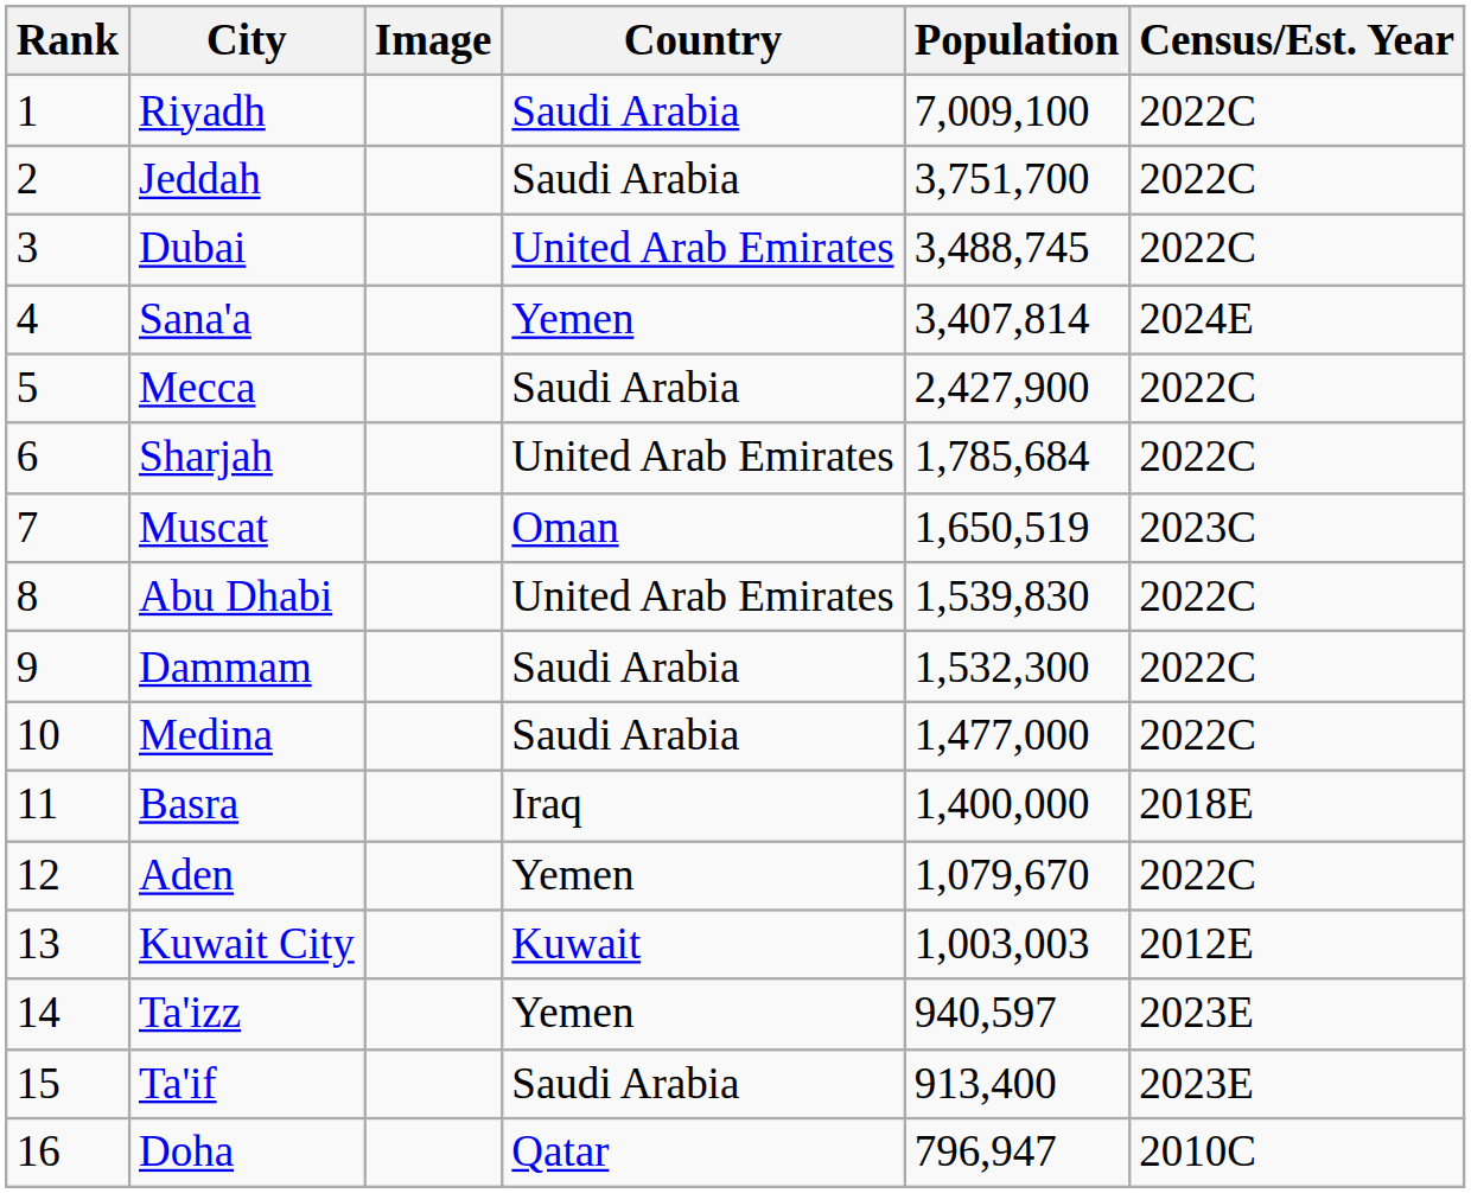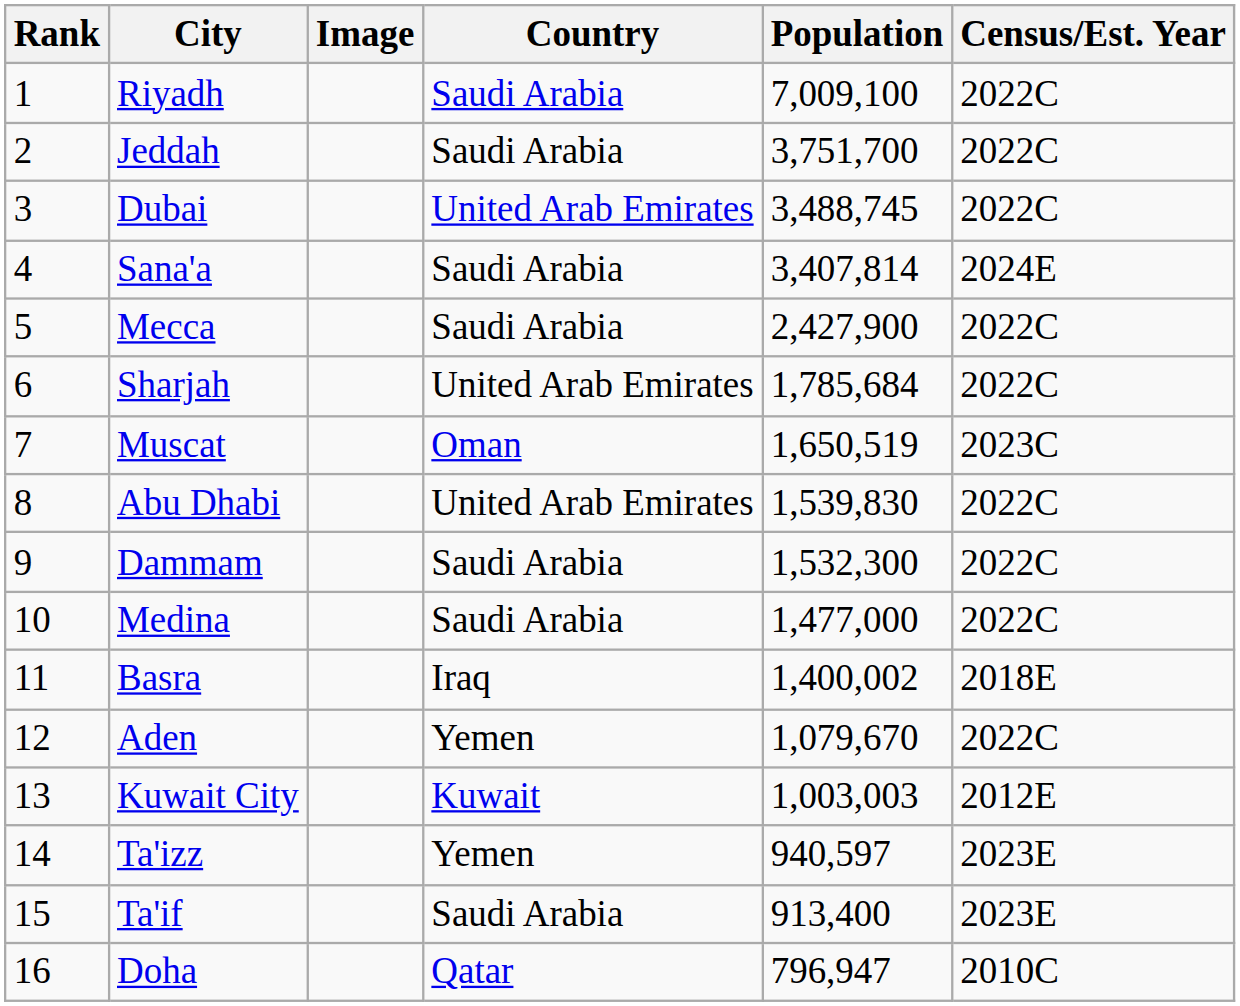Sana'a | Country: Yemen -> Saudi Arabia
Basra | Population: 1,400,000 -> 1,400,002
